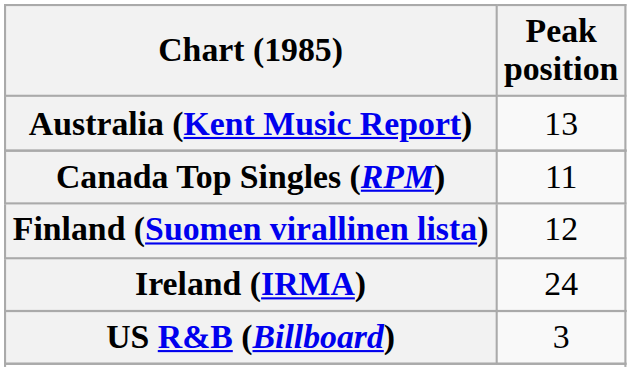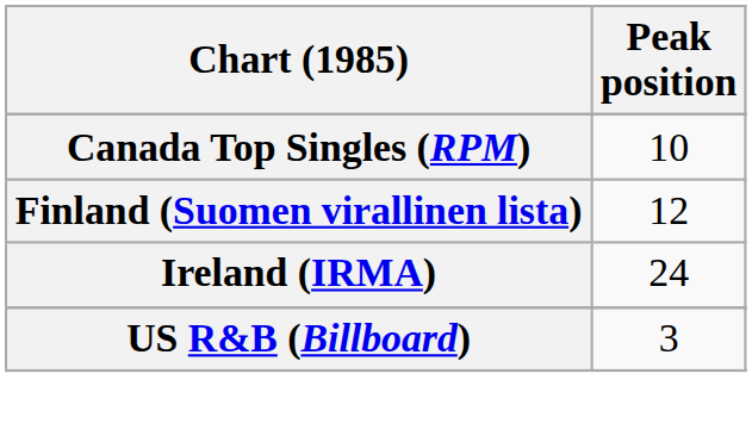- row: Australia (Kent Music Report) | 13
Canada Top Singles (RPM) | Peak position: 11 -> 10
